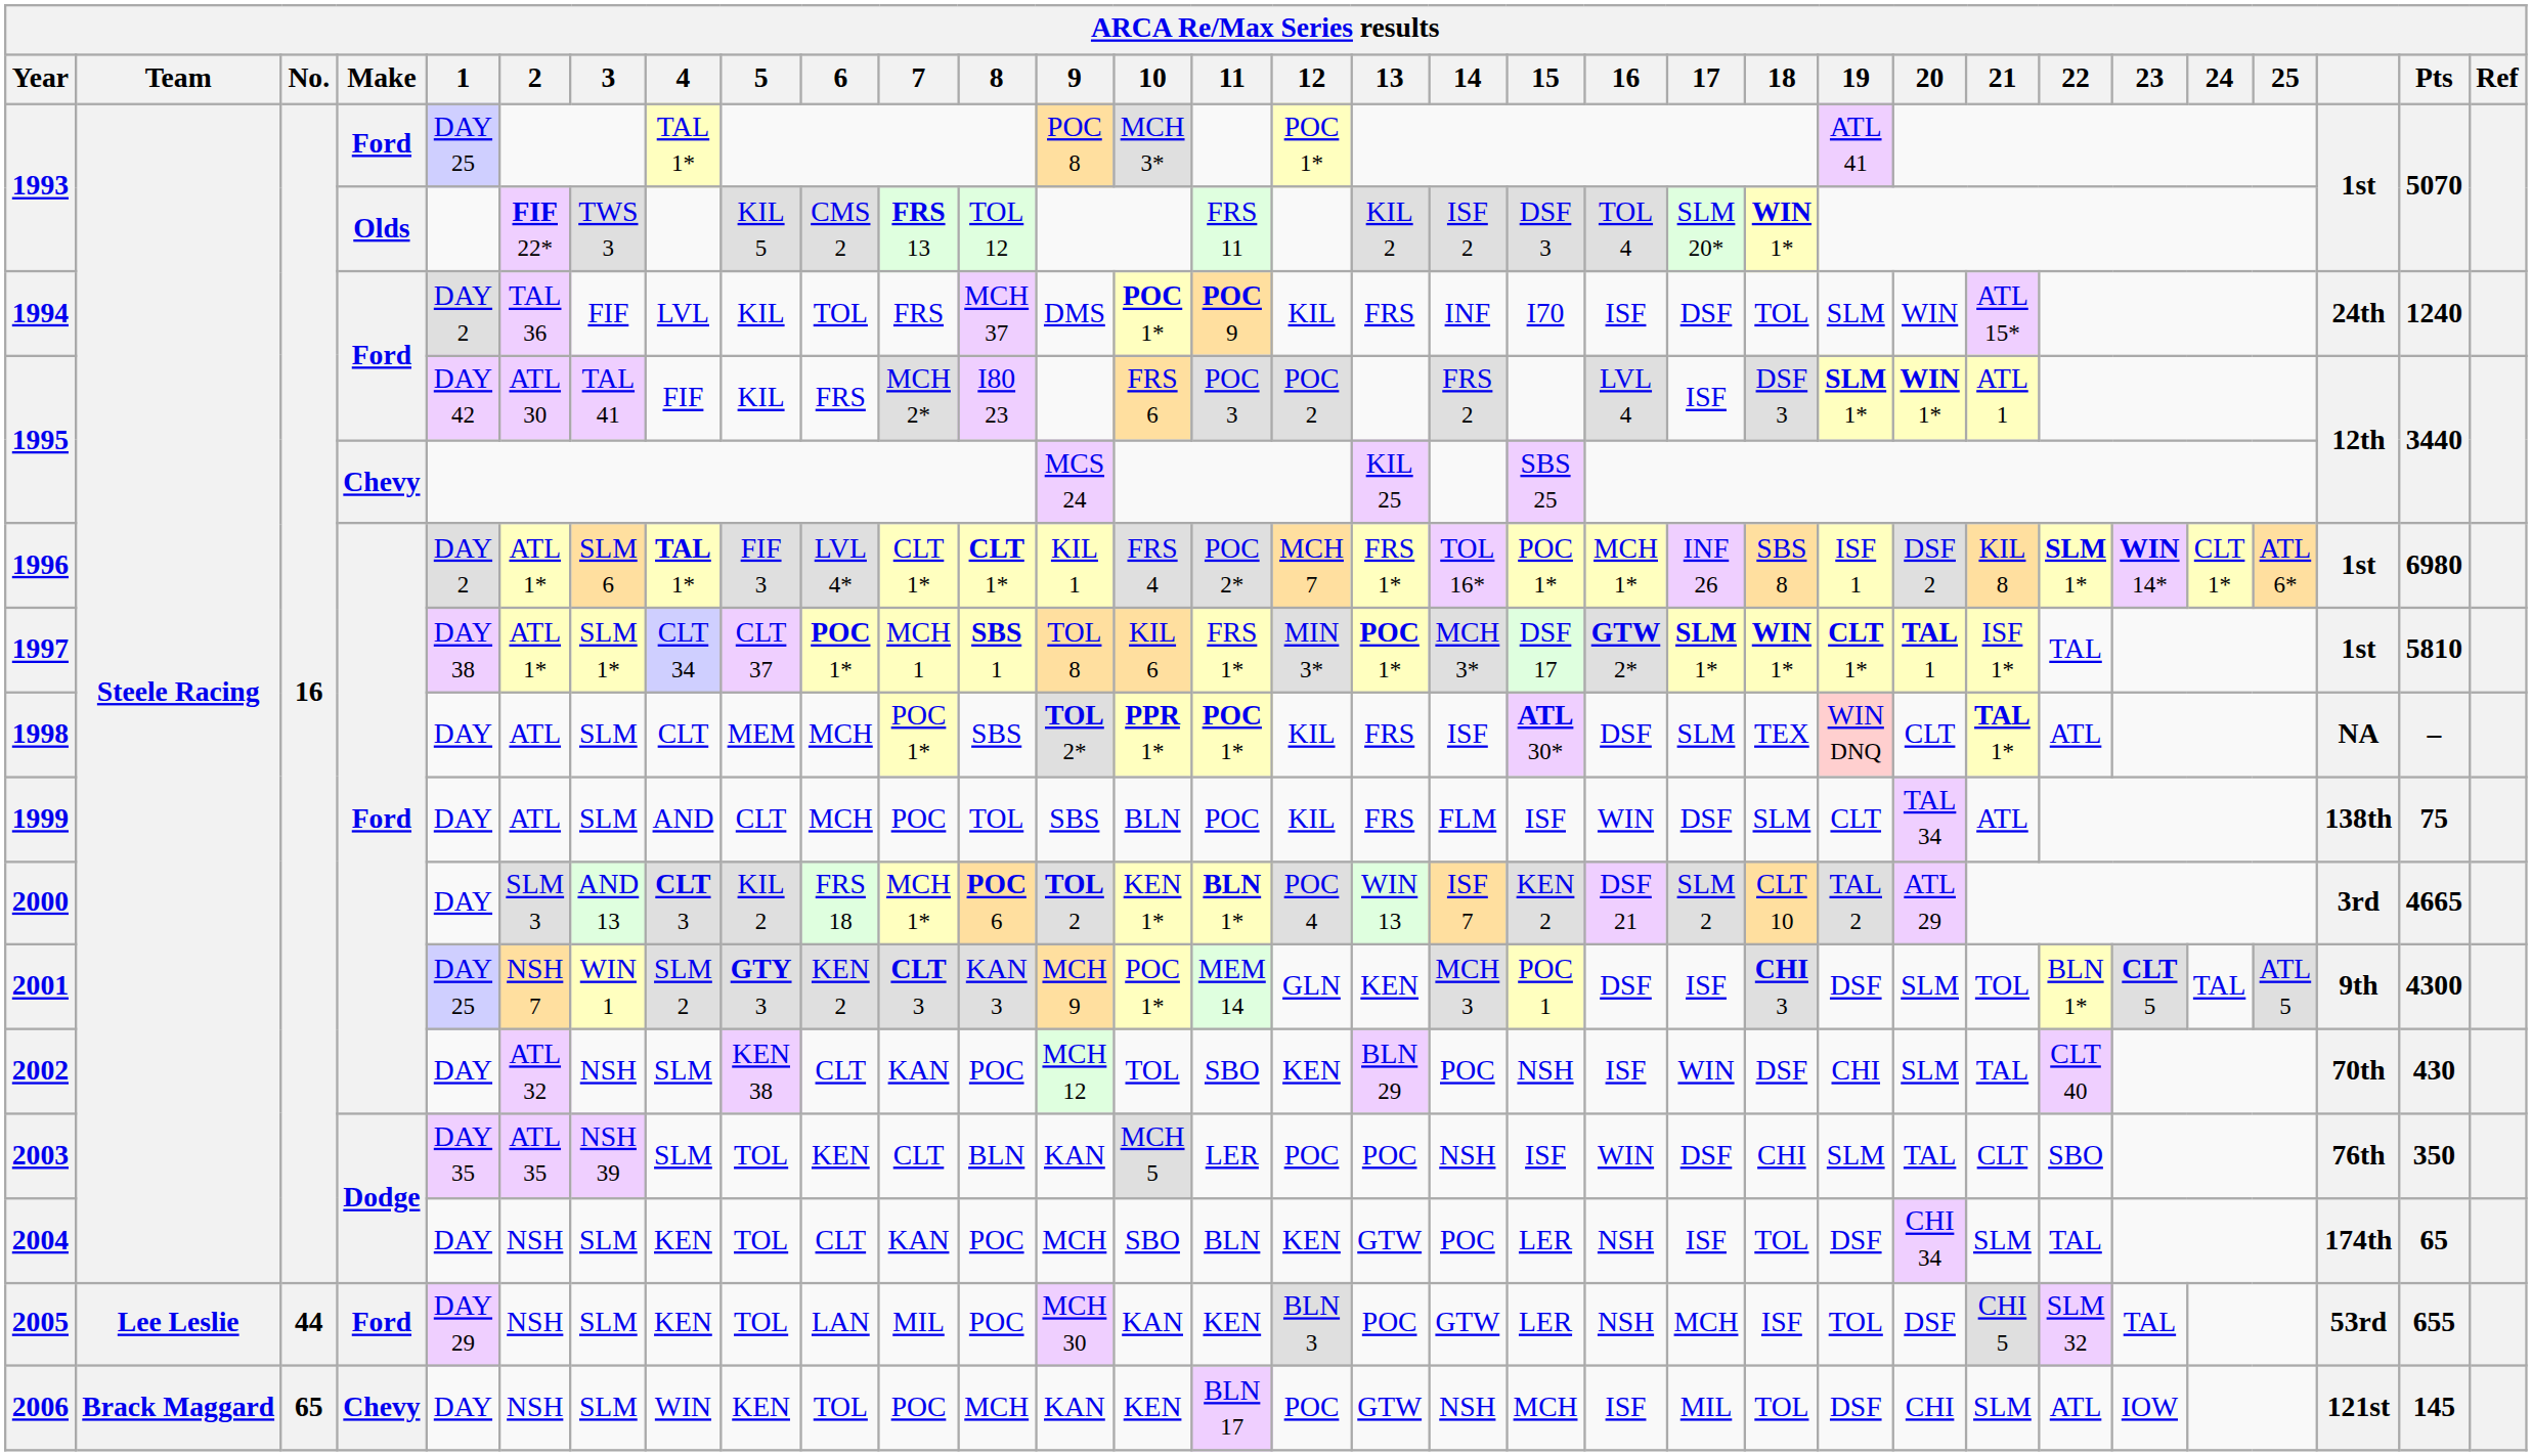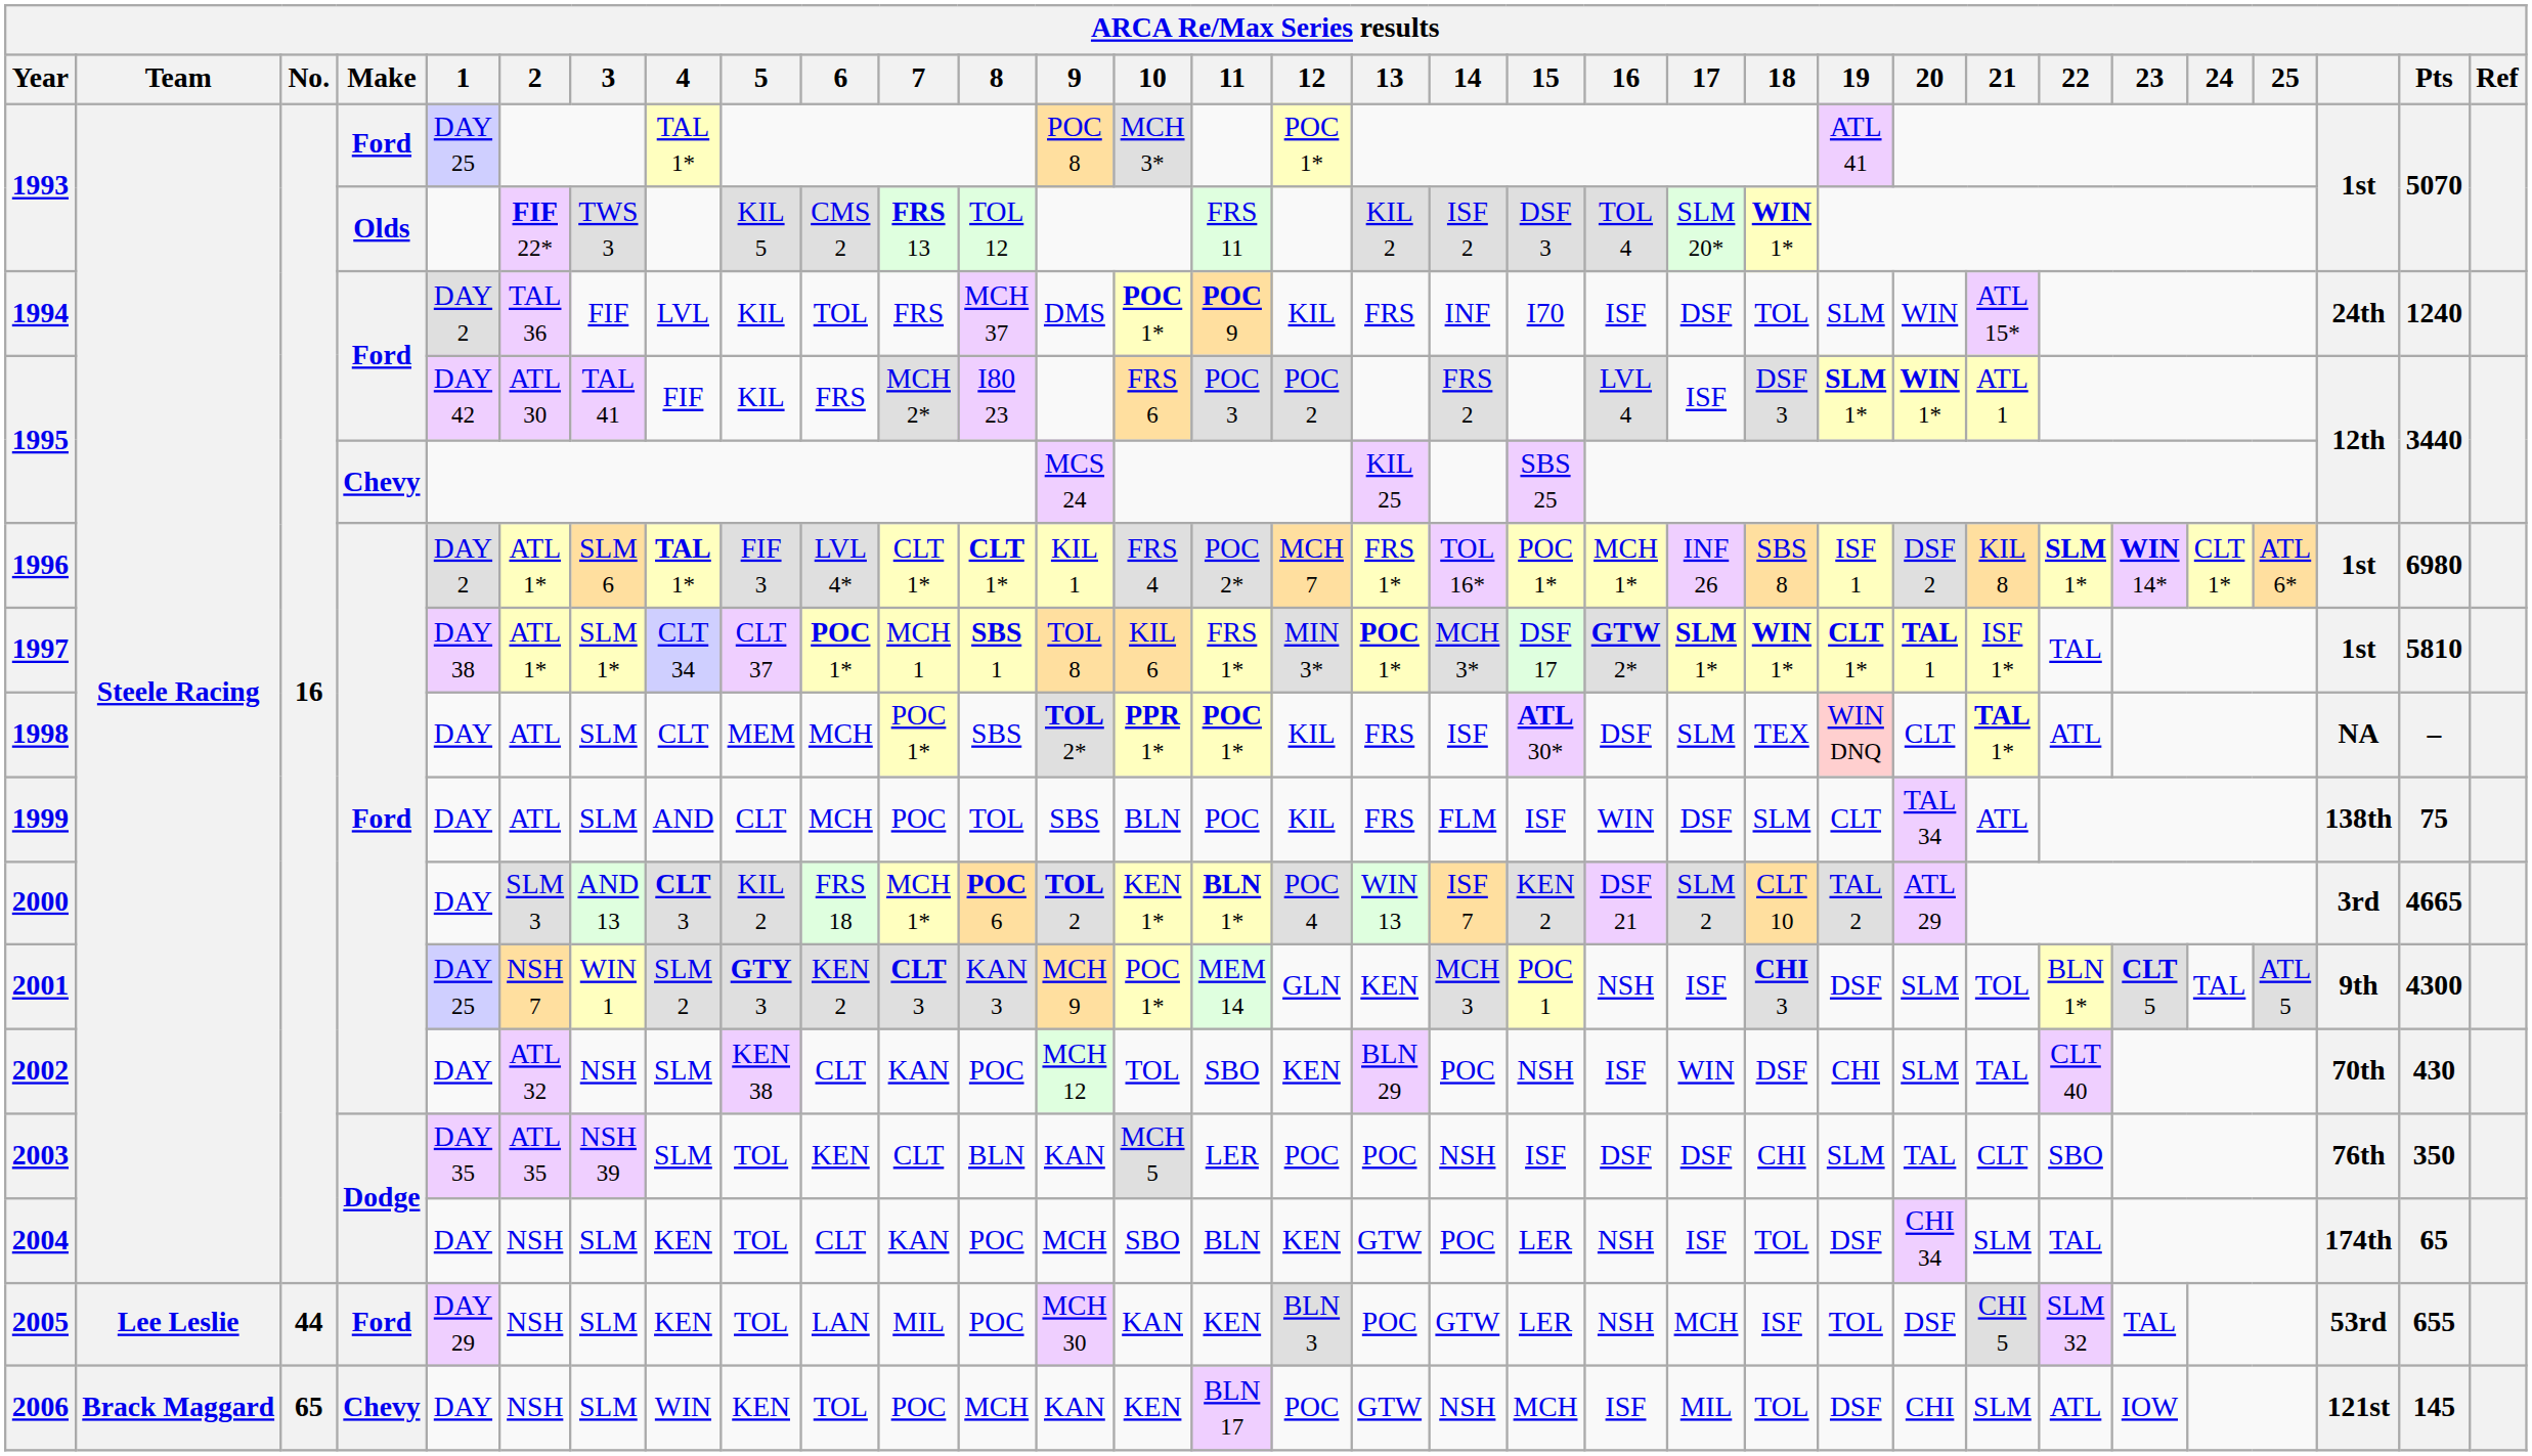2001 | 16: DSF -> NSH
2003 | 16: WIN -> DSF
